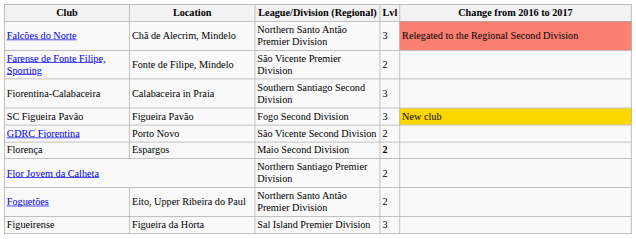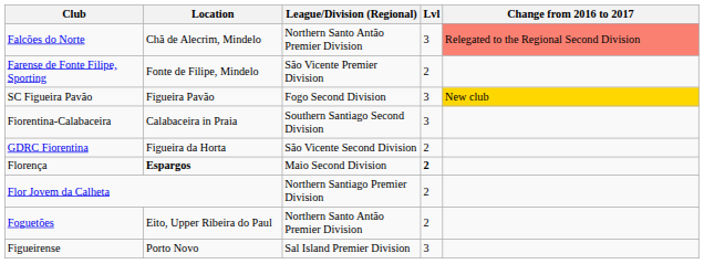rows swapped: SC Figueira Pavão <-> Fiorentina-Calabaceira
GDRC Fiorentina | Location: Porto Novo -> Figueira da Horta
Florença | Location: normal -> bold
Figueirense | Location: Figueira da Horta -> Porto Novo
